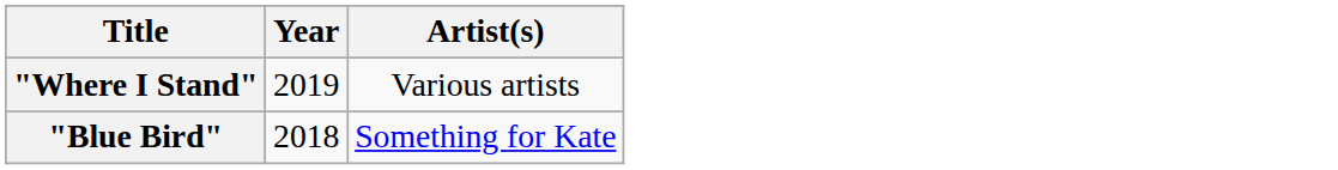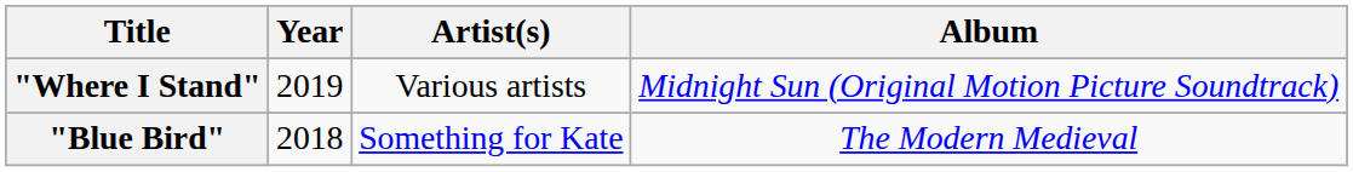+ column: Album | Midnight Sun (Original Motion Picture Soundtrack) | The Modern Medieval
